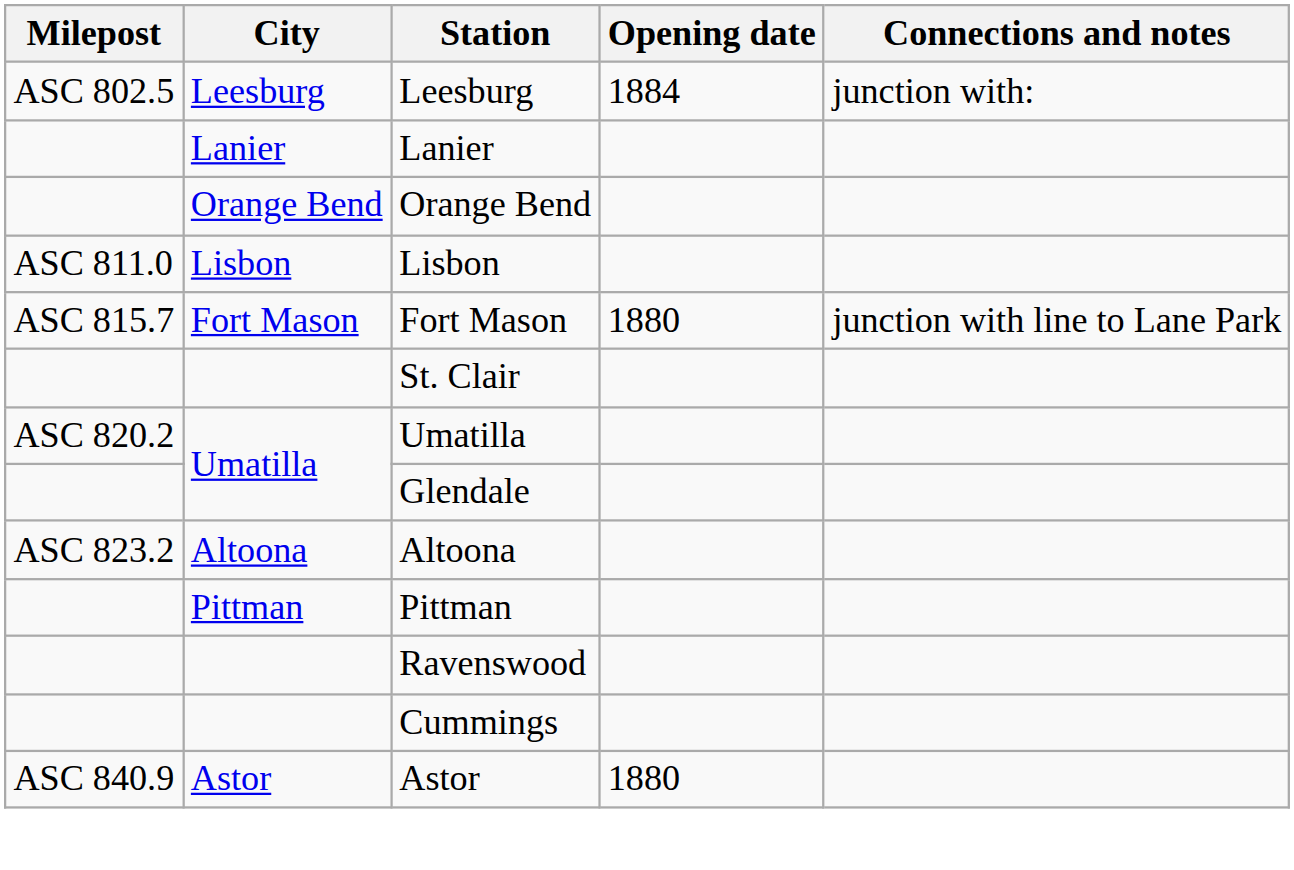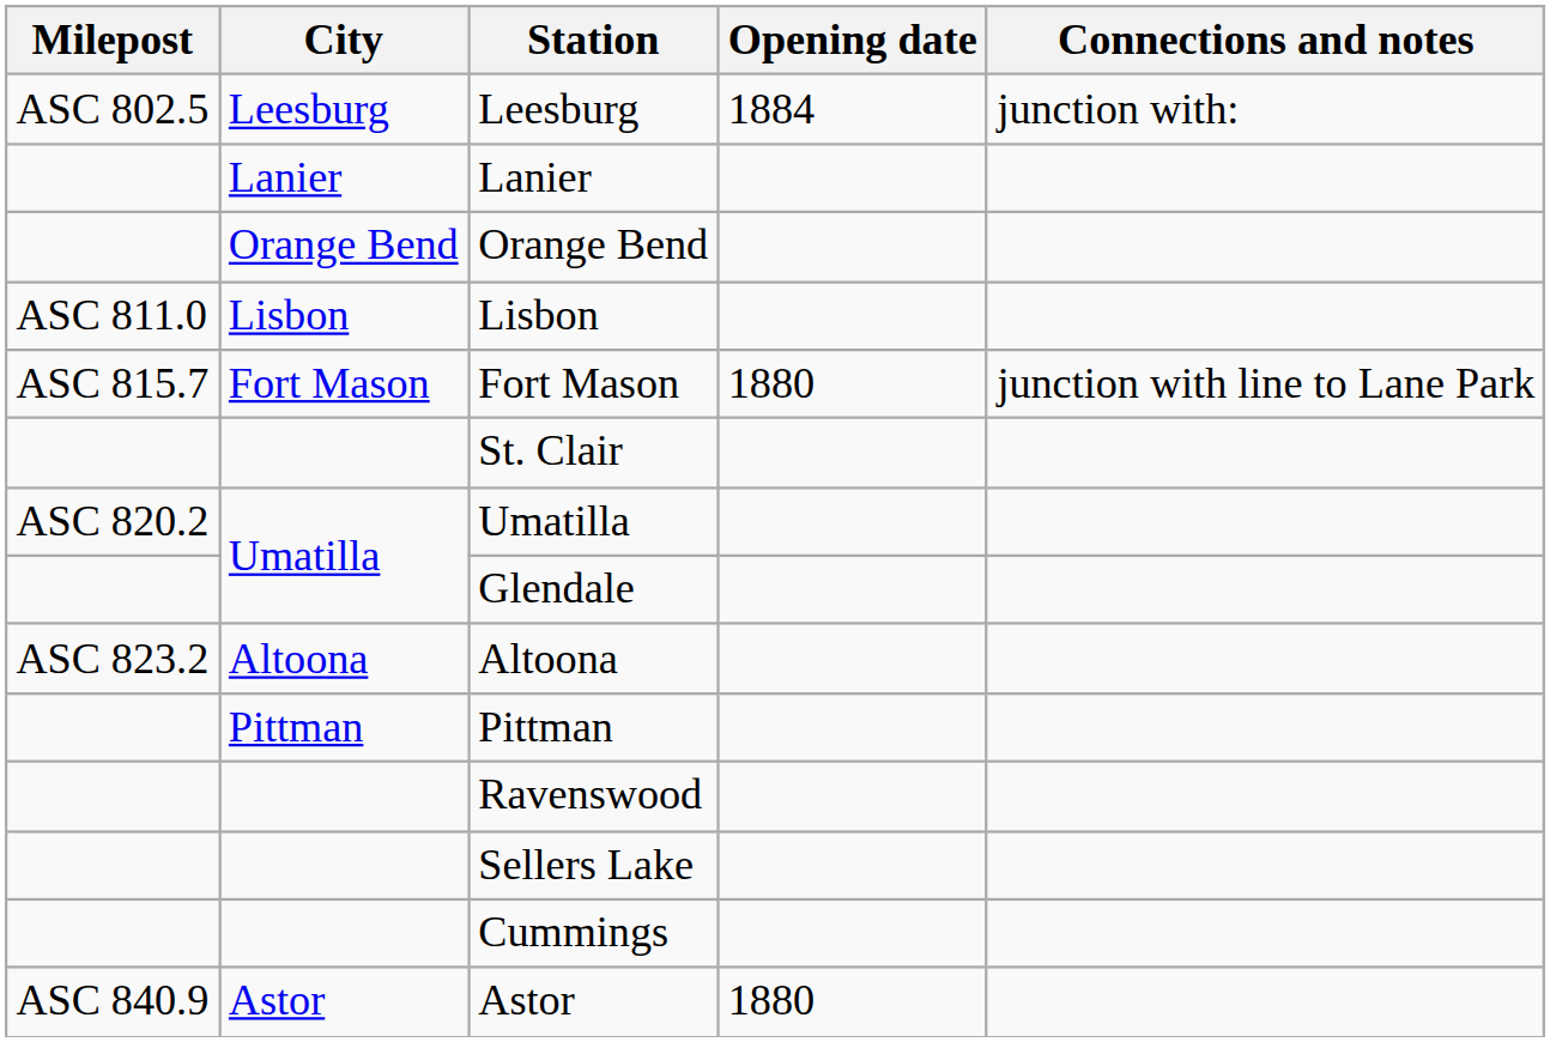+ row: Sellers Lake
